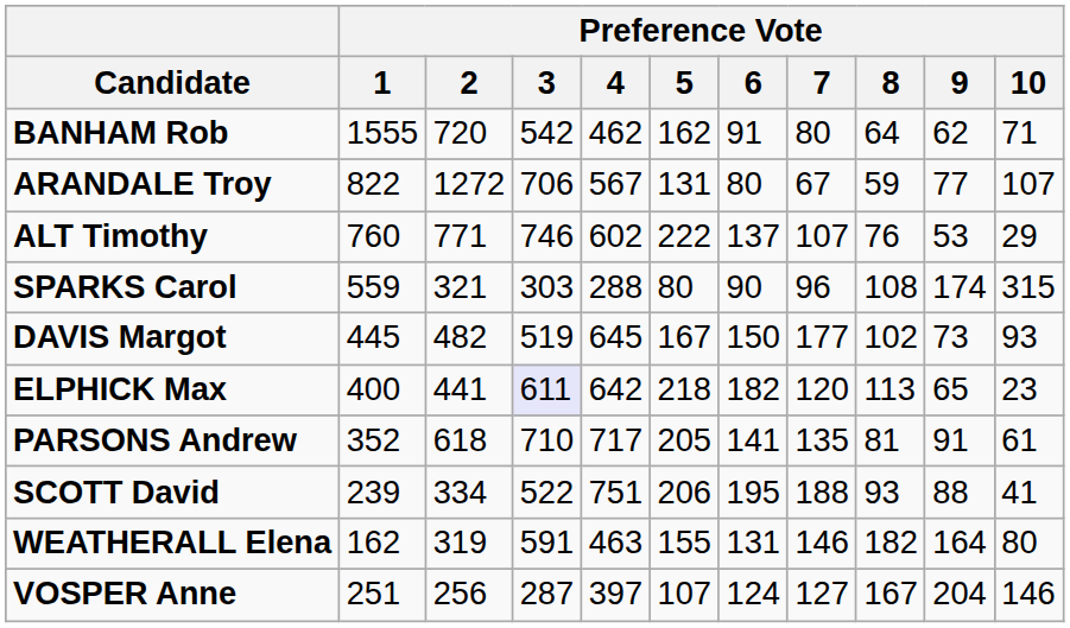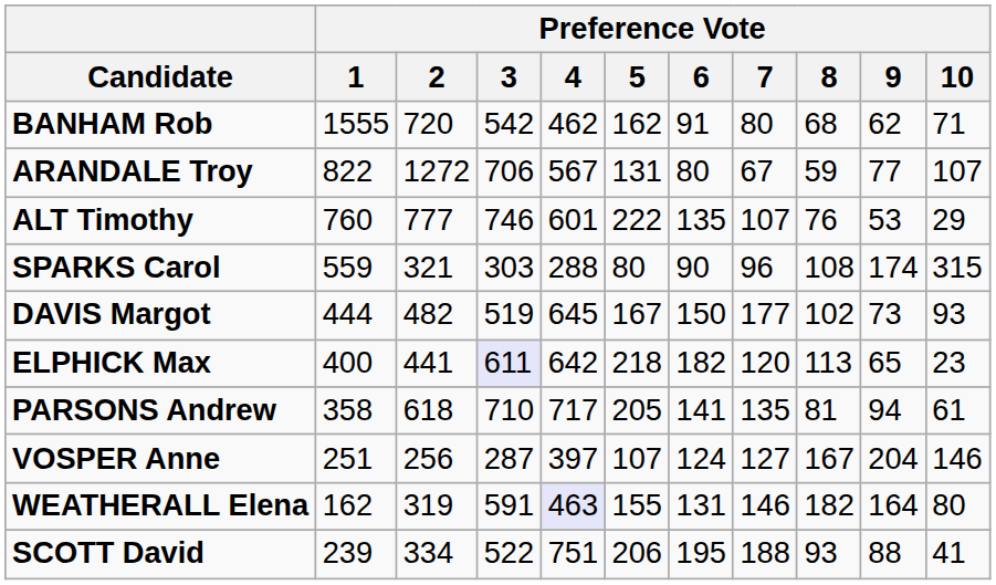BANHAM Rob | Preference Vote / 8: 64 -> 68
ALT Timothy | Preference Vote / 2: 771 -> 777
ALT Timothy | Preference Vote / 4: 602 -> 601
ALT Timothy | Preference Vote / 6: 137 -> 135
DAVIS Margot | Preference Vote / 1: 445 -> 444
PARSONS Andrew | Preference Vote / 1: 352 -> 358
PARSONS Andrew | Preference Vote / 9: 91 -> 94
rows swapped: SCOTT David <-> VOSPER Anne
WEATHERALL Elena | Preference Vote / 4: no background -> lavender background
